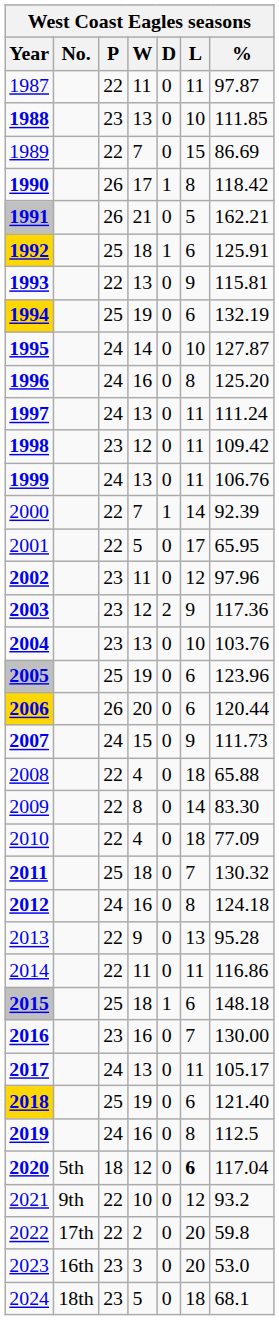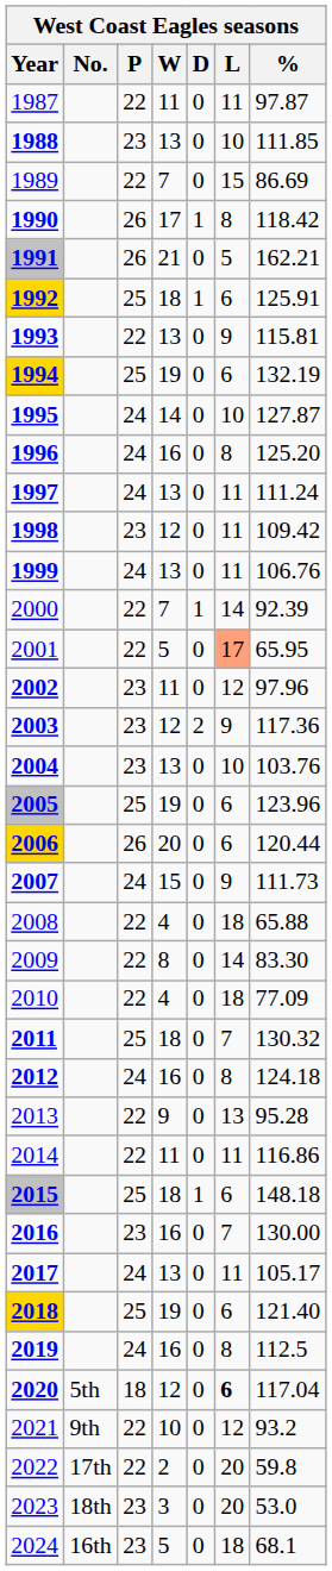2001 | L: no background -> lightsalmon background
2023 | No.: 16th -> 18th
2024 | No.: 18th -> 16th
